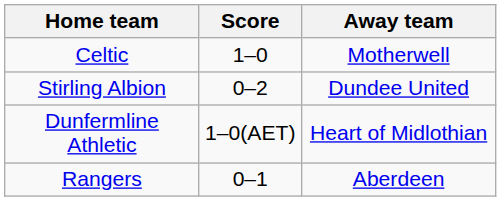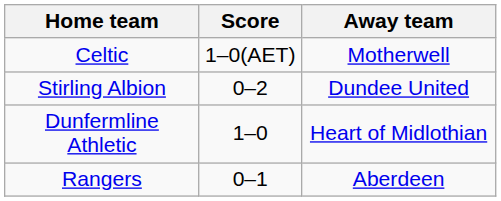Celtic | Score: 1–0 -> 1–0(AET)
Dunfermline Athletic | Score: 1–0(AET) -> 1–0
